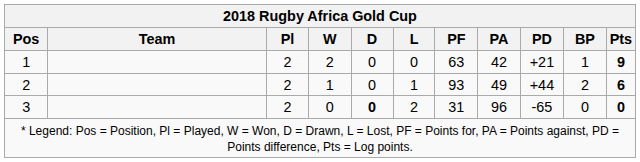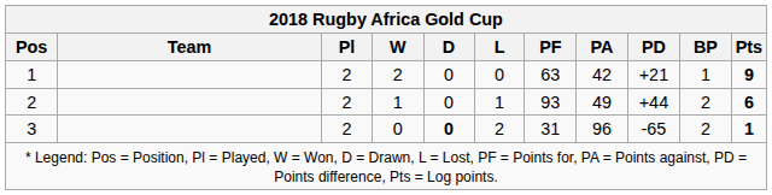3 | BP: 0 -> 2
3 | Pts: 0 -> 1
